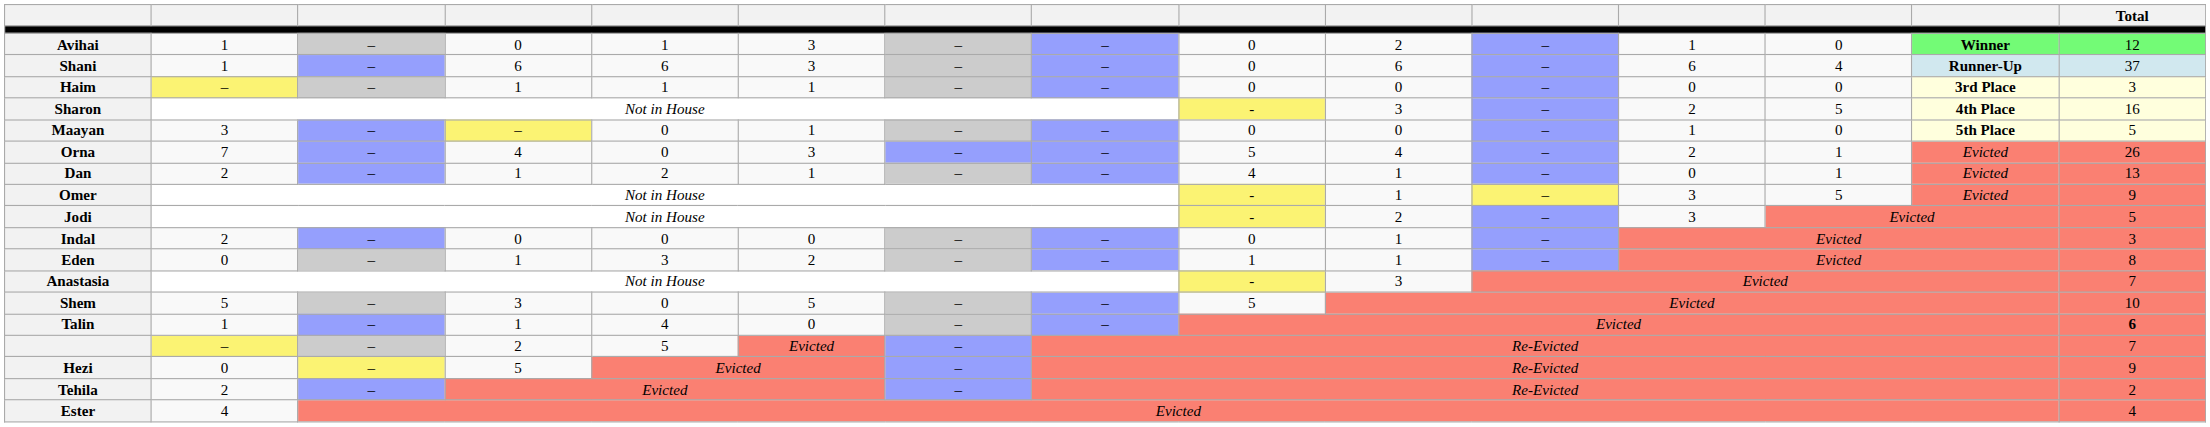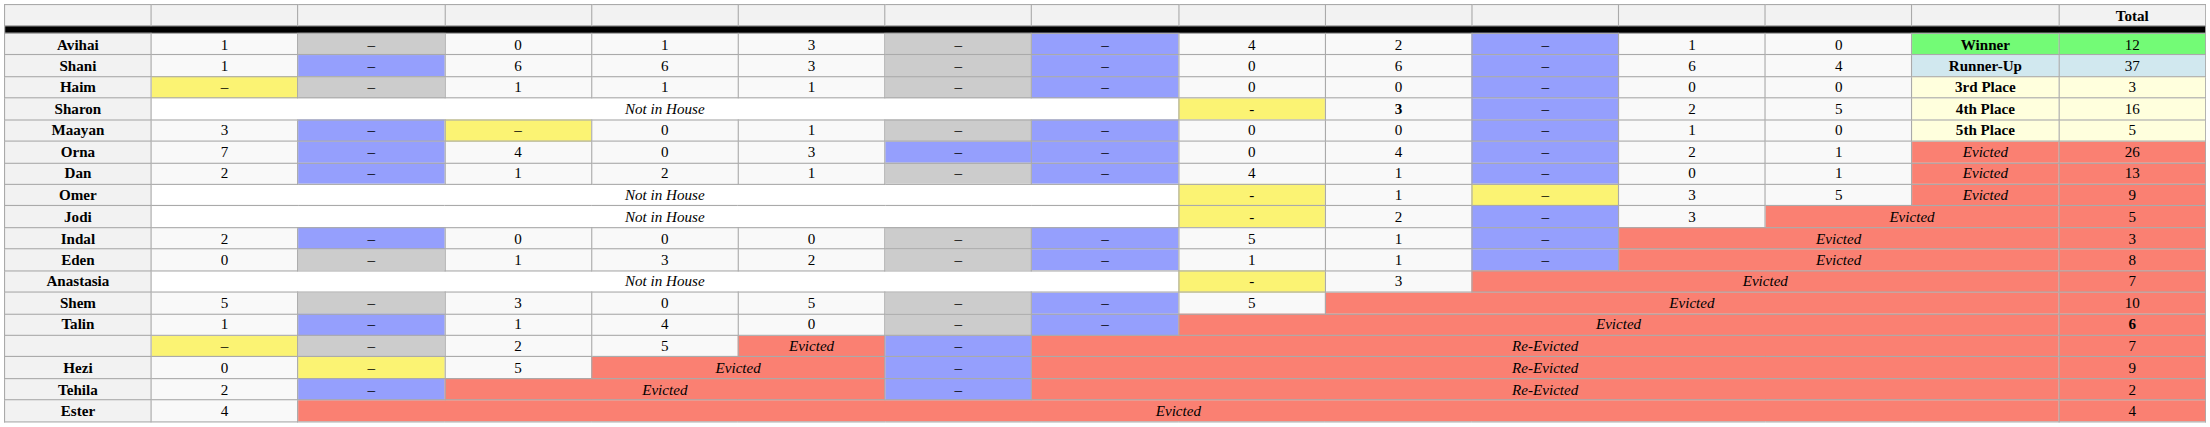Avihai | column 9: 0 -> 4
Sharon | column 10: normal -> bold
Orna | column 9: 5 -> 0
Indal | column 9: 0 -> 5
